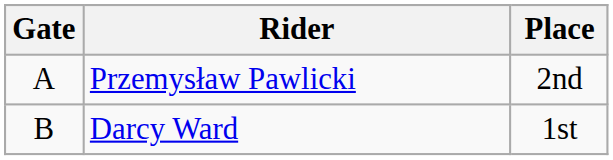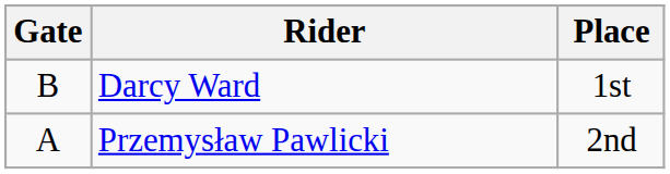rows swapped: Przemysław Pawlicki <-> Darcy Ward
